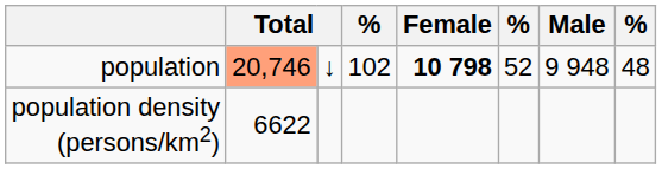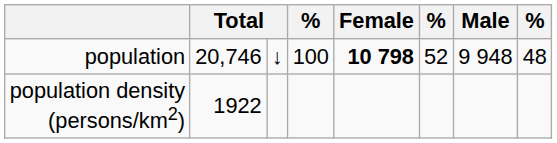population | column 2: lightsalmon background -> no background
population | column 4: 102 -> 100
population density (persons/km2) | column 2: 6622 -> 1922
